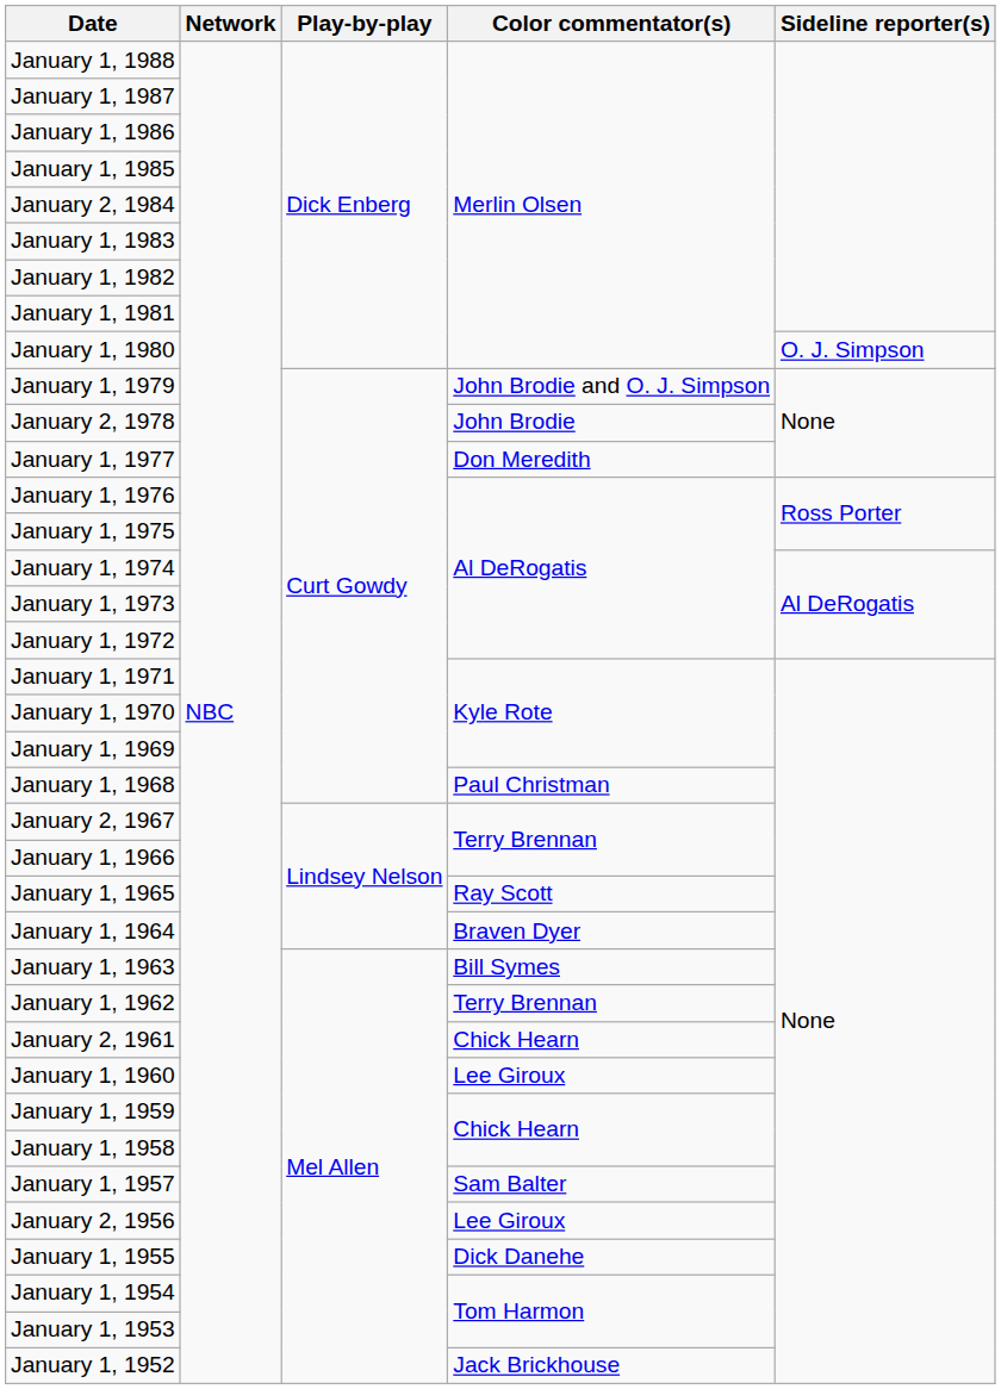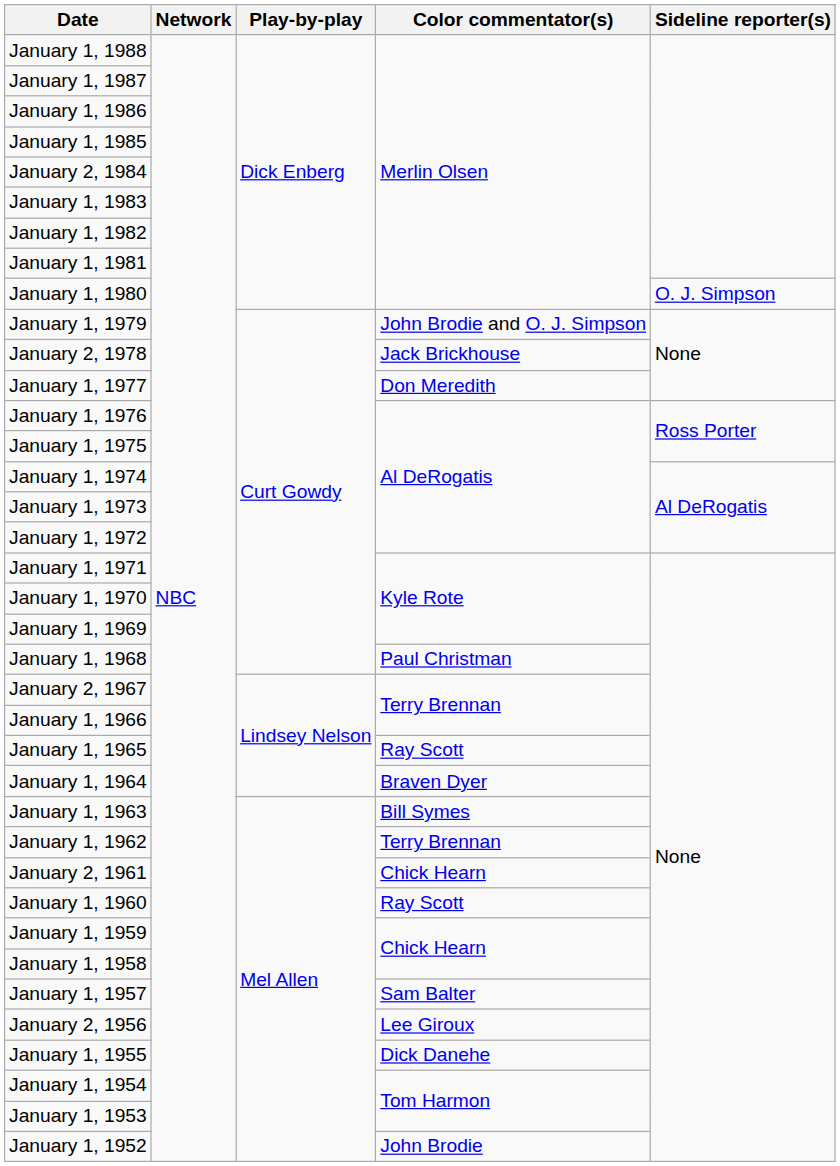January 2, 1978 | Color commentator(s): John Brodie -> Jack Brickhouse
January 1, 1960 | Color commentator(s): Lee Giroux -> Ray Scott
January 1, 1952 | Color commentator(s): Jack Brickhouse -> John Brodie
